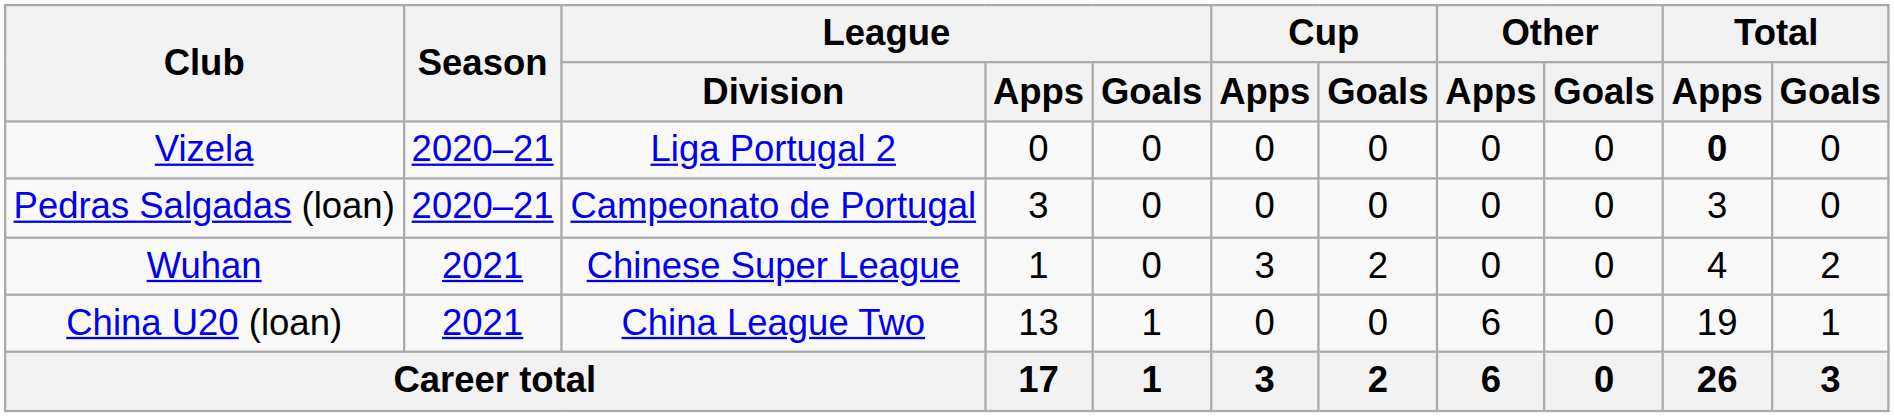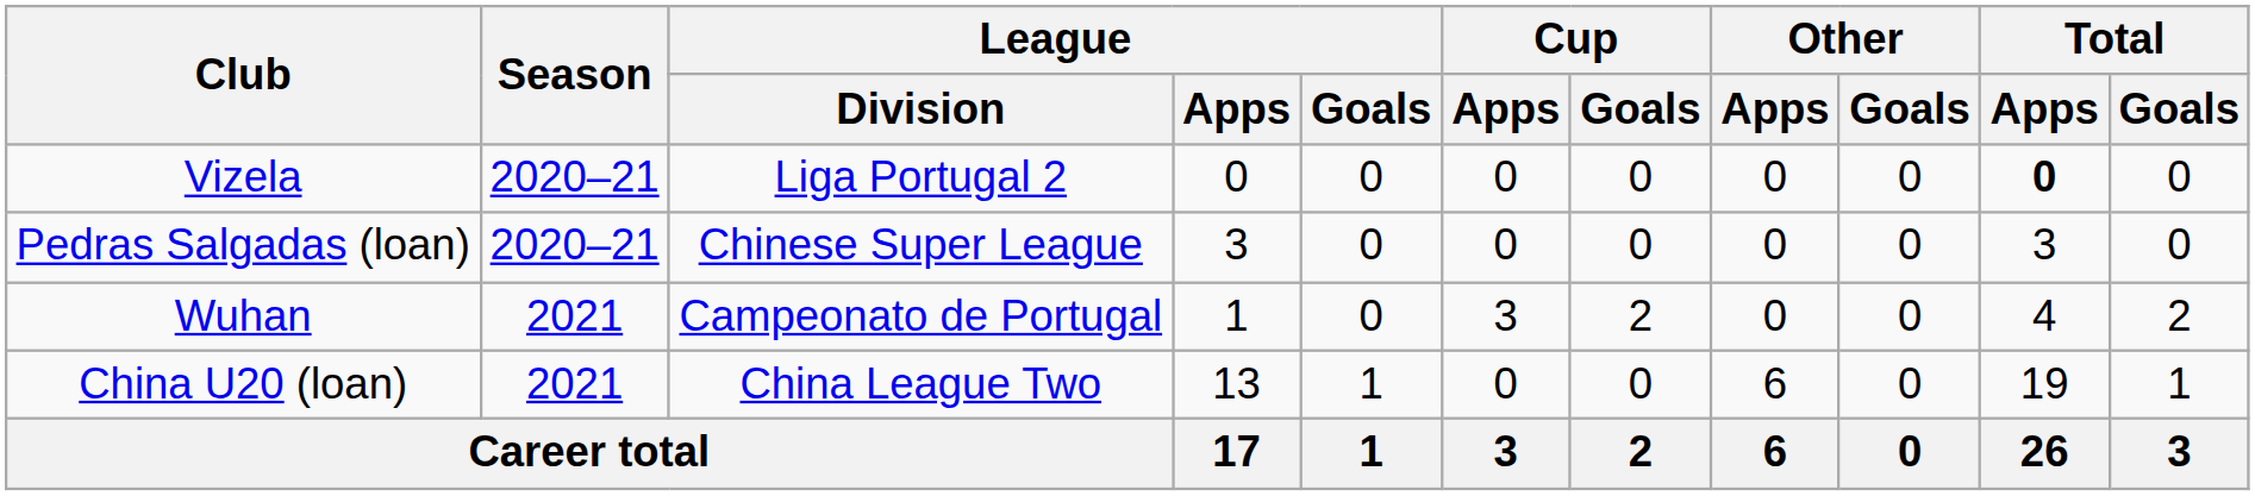Pedras Salgadas (loan) | League / Division: Campeonato de Portugal -> Chinese Super League
Wuhan | League / Division: Chinese Super League -> Campeonato de Portugal
